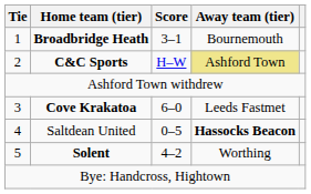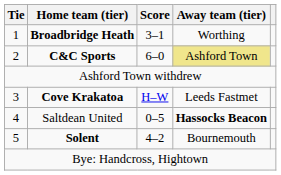Broadbridge Heath | Away team (tier): Bournemouth -> Worthing
C&C Sports | Score: H–W -> 6–0
Cove Krakatoa | Score: 6–0 -> H–W
Solent | Away team (tier): Worthing -> Bournemouth
